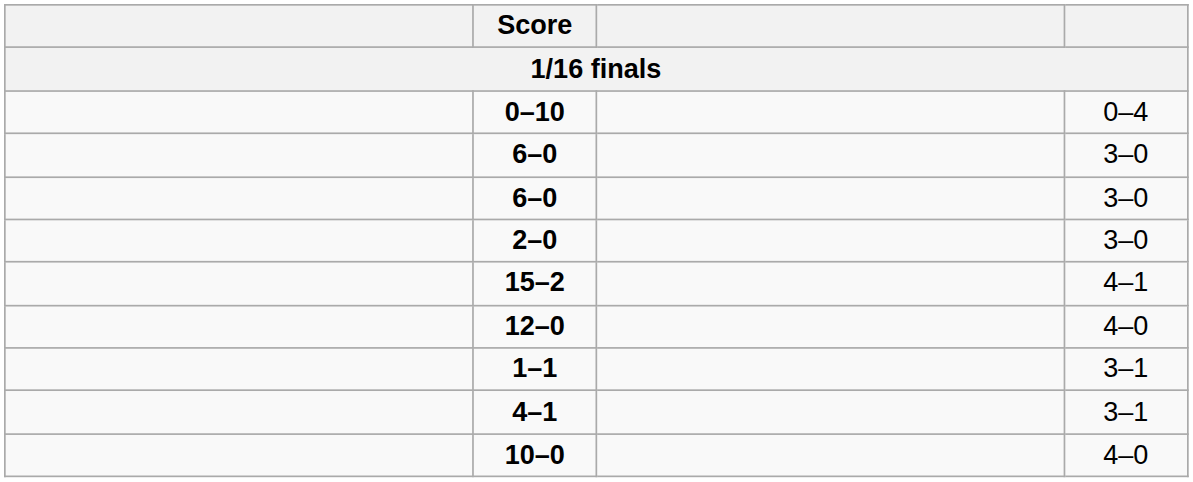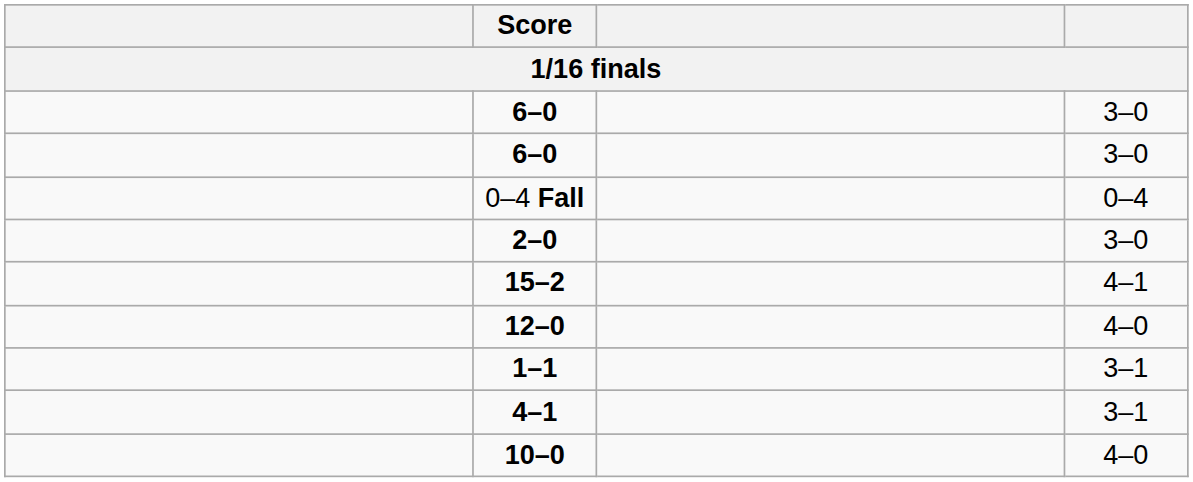- row: 0–10 | 0–4
+ row: 0–4 Fall | 0–4
